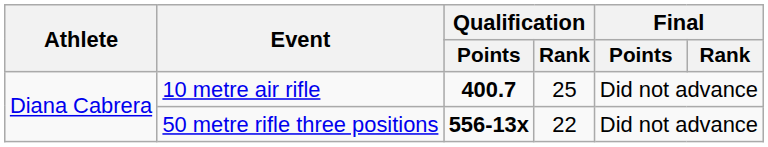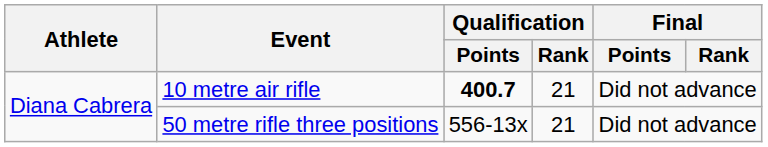10 metre air rifle | Qualification / Rank: 25 -> 21
50 metre rifle three positions | Qualification / Points: bold -> normal
50 metre rifle three positions | Qualification / Rank: 22 -> 21
